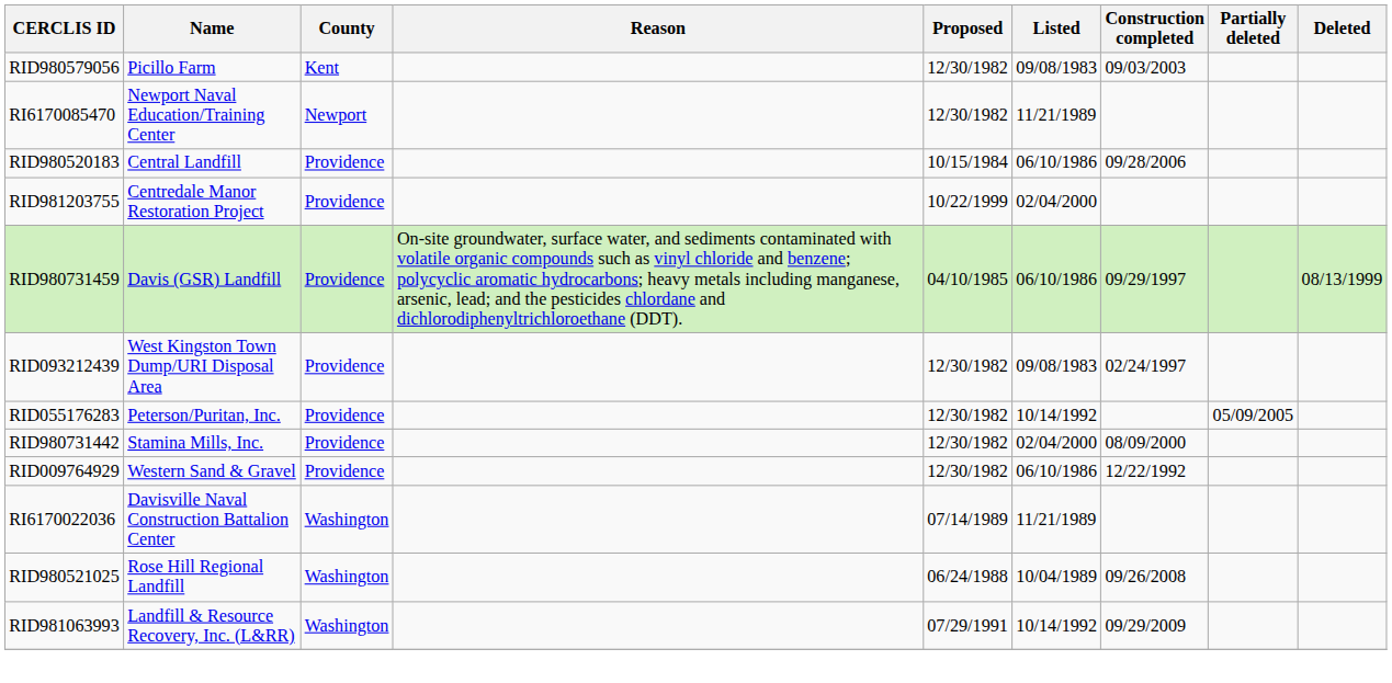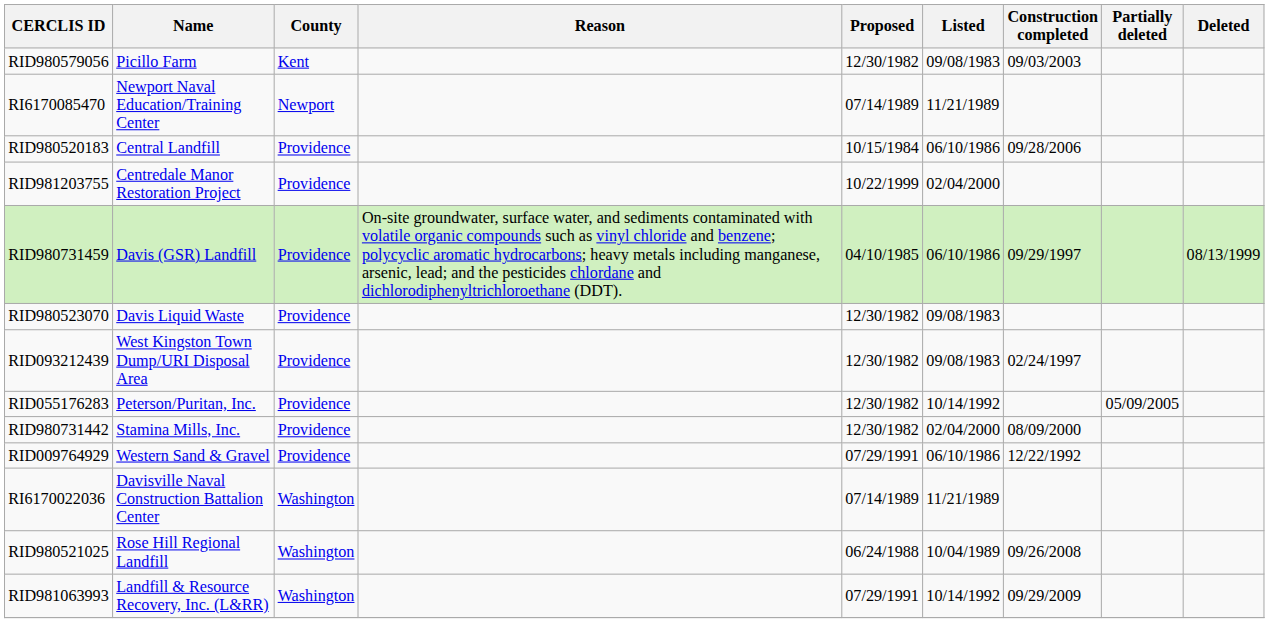RI6170085470 | Proposed: 12/30/1982 -> 07/14/1989
+ row: RID980523070 | Davis Liquid Waste | Providence | 12/30/1982 | 09/08/1983
RID009764929 | Proposed: 12/30/1982 -> 07/29/1991
